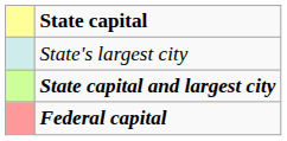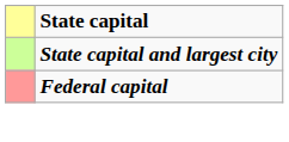- row: State's largest city
